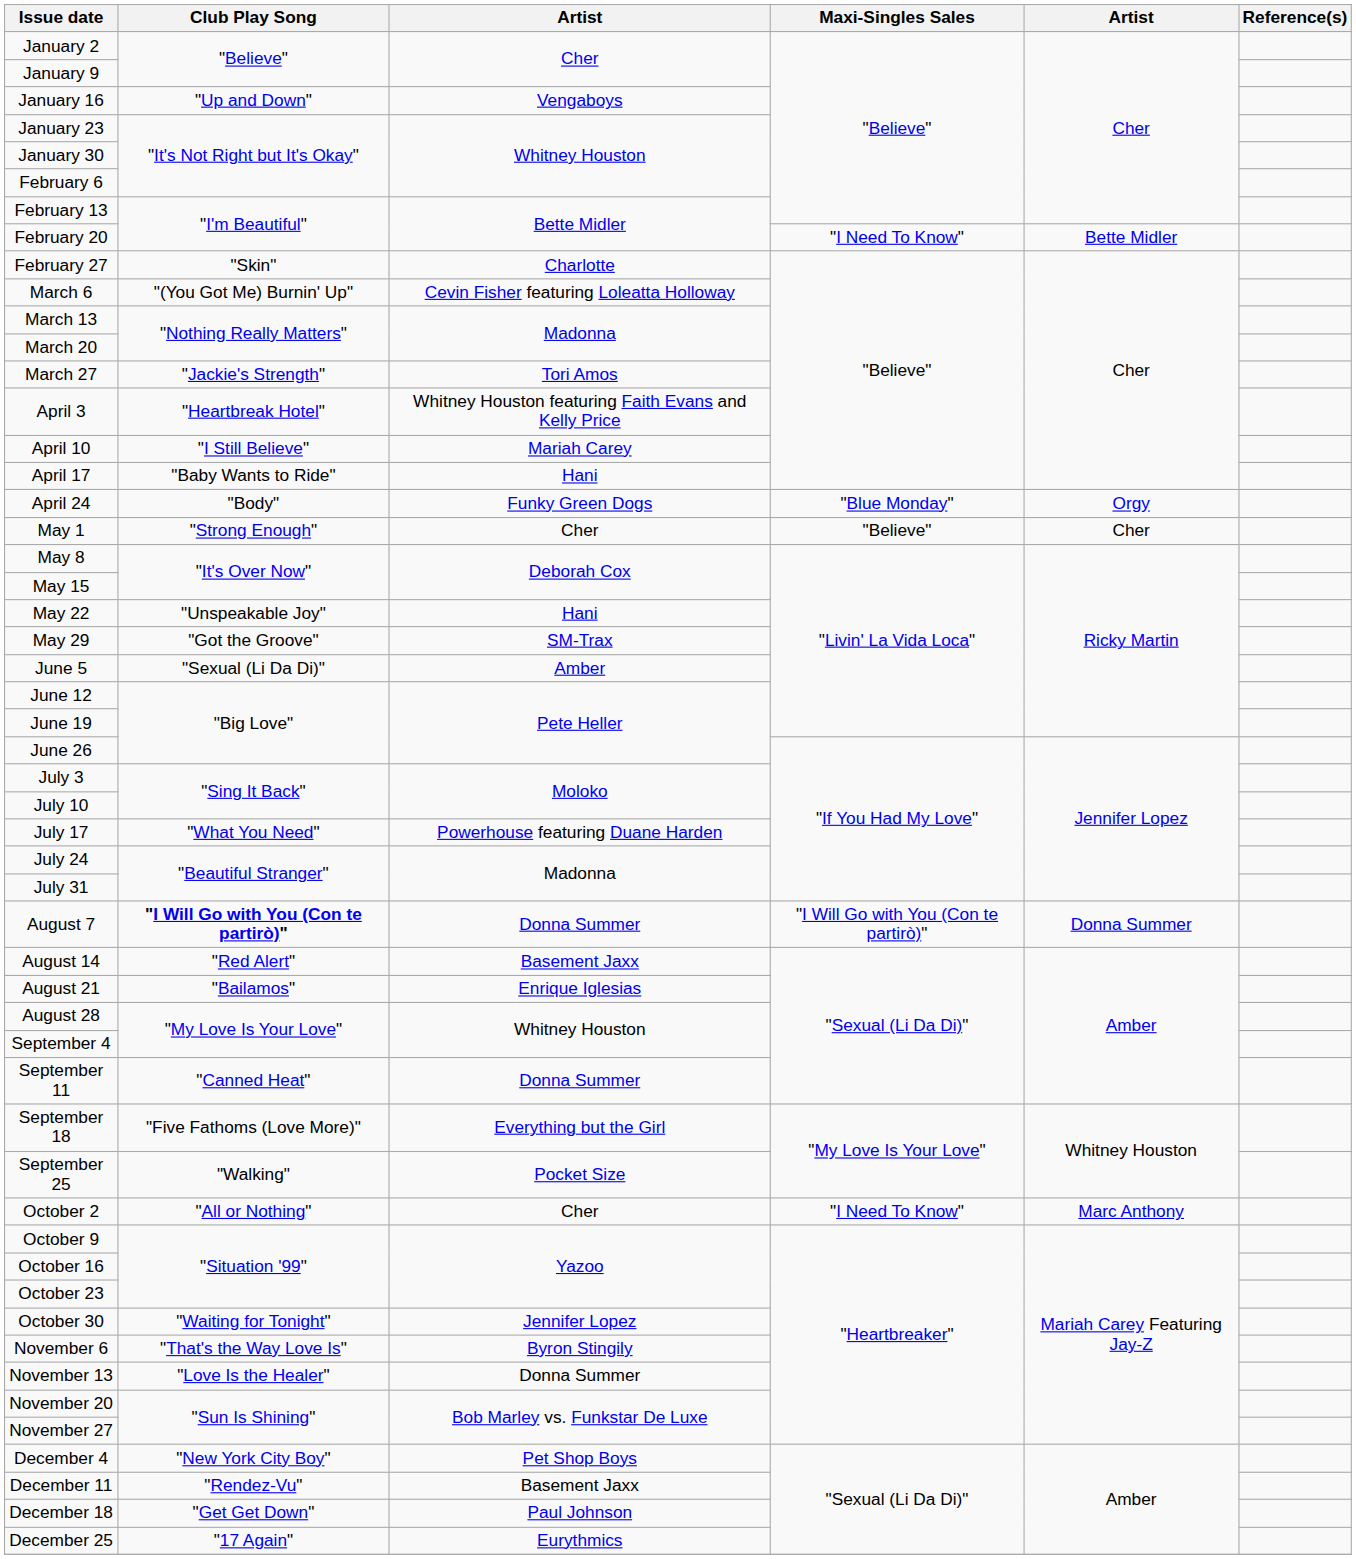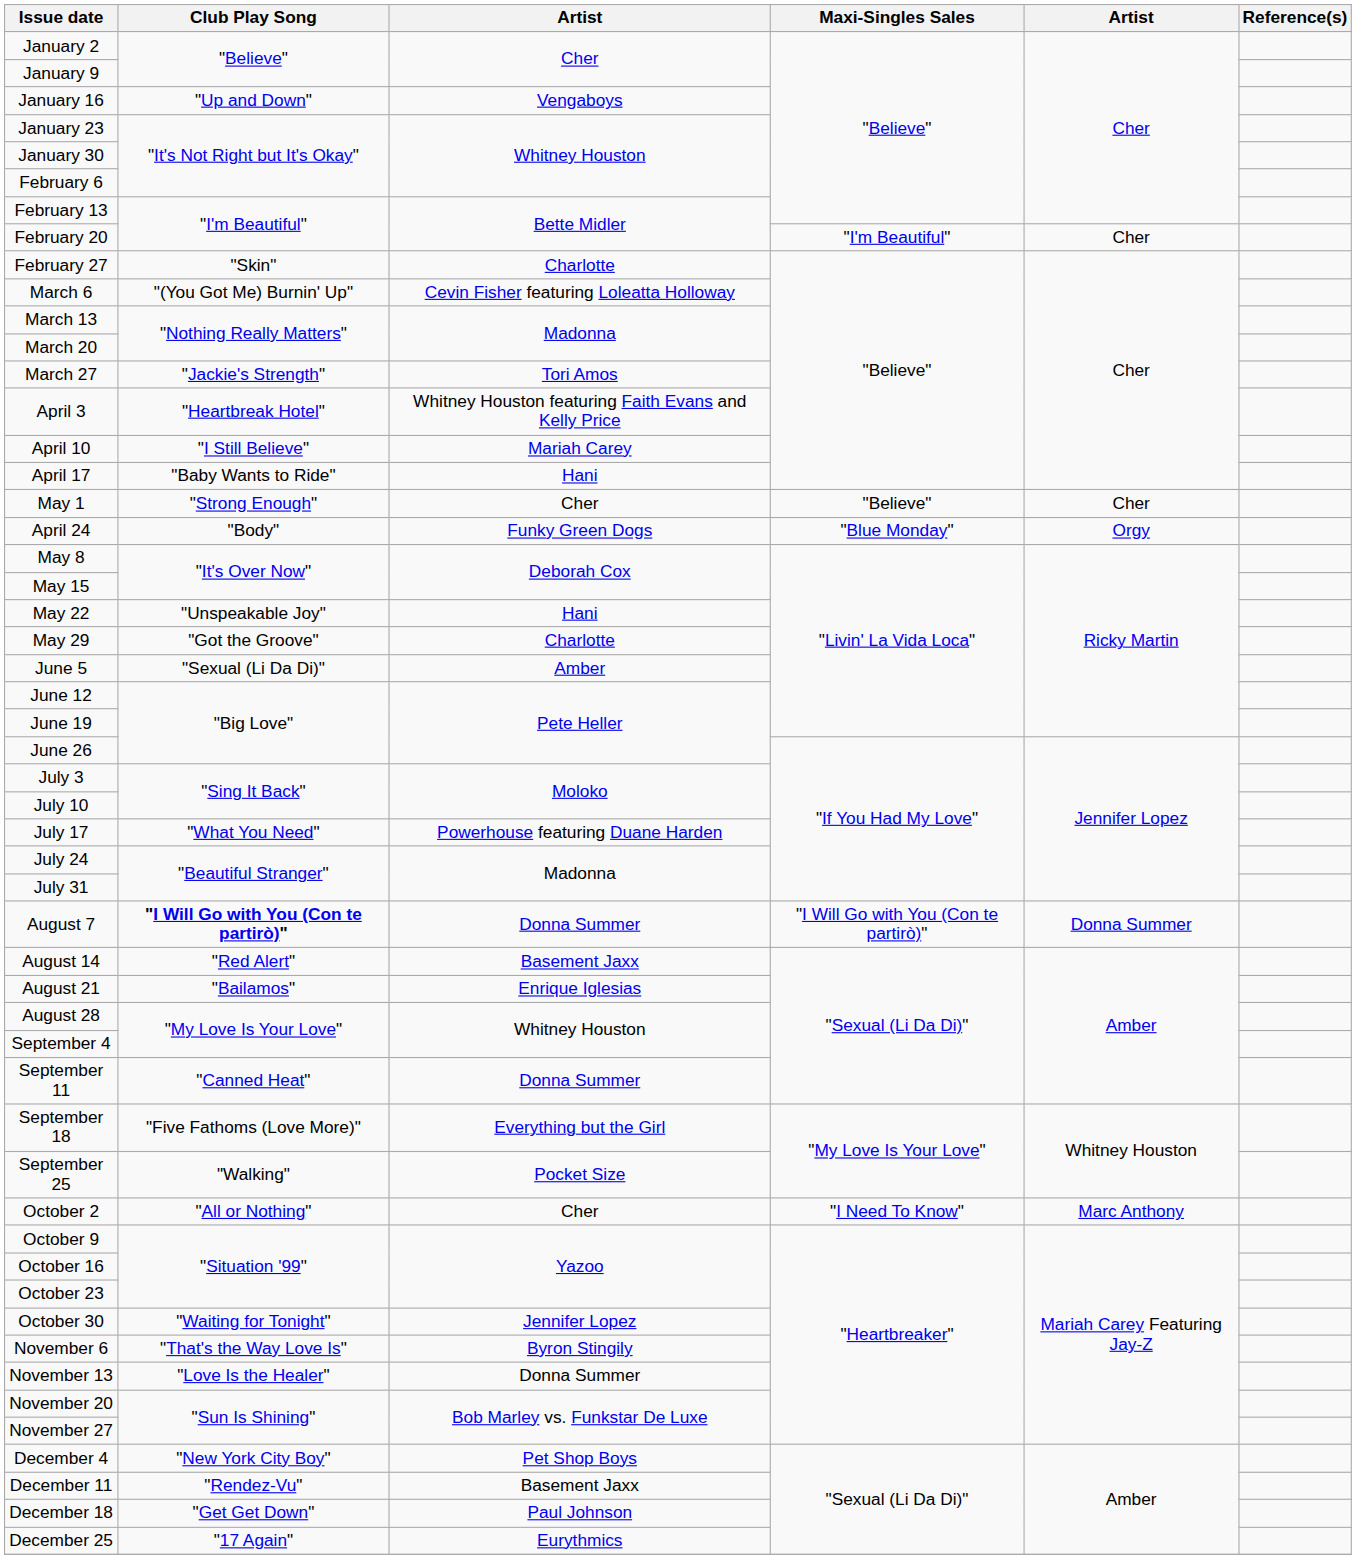February 20 | Maxi-Singles Sales: "I Need To Know" -> "I'm Beautiful"
February 20 | column 5: Bette Midler -> Cher
rows swapped: April 24 <-> May 1
May 29 | column 3: SM-Trax -> Charlotte
